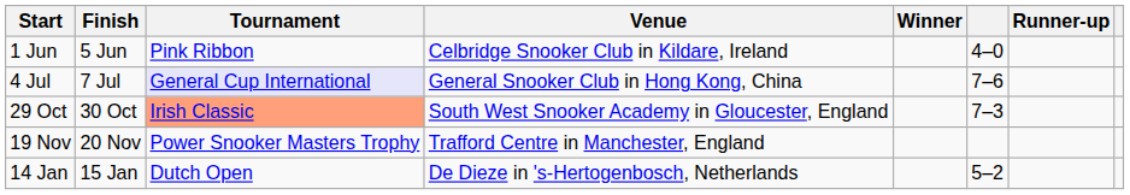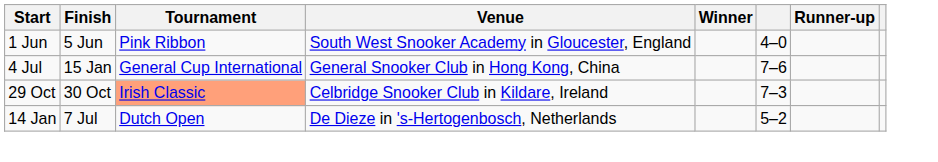1 Jun | Venue: Celbridge Snooker Club in Kildare, Ireland -> South West Snooker Academy in Gloucester, England
4 Jul | Finish: 7 Jul -> 15 Jan
4 Jul | Tournament: lavender background -> no background
29 Oct | Venue: South West Snooker Academy in Gloucester, England -> Celbridge Snooker Club in Kildare, Ireland
- row: 19 Nov | 20 Nov | Power Snooker Masters Trophy | Trafford Centre in Manchester, England
14 Jan | Finish: 15 Jan -> 7 Jul
